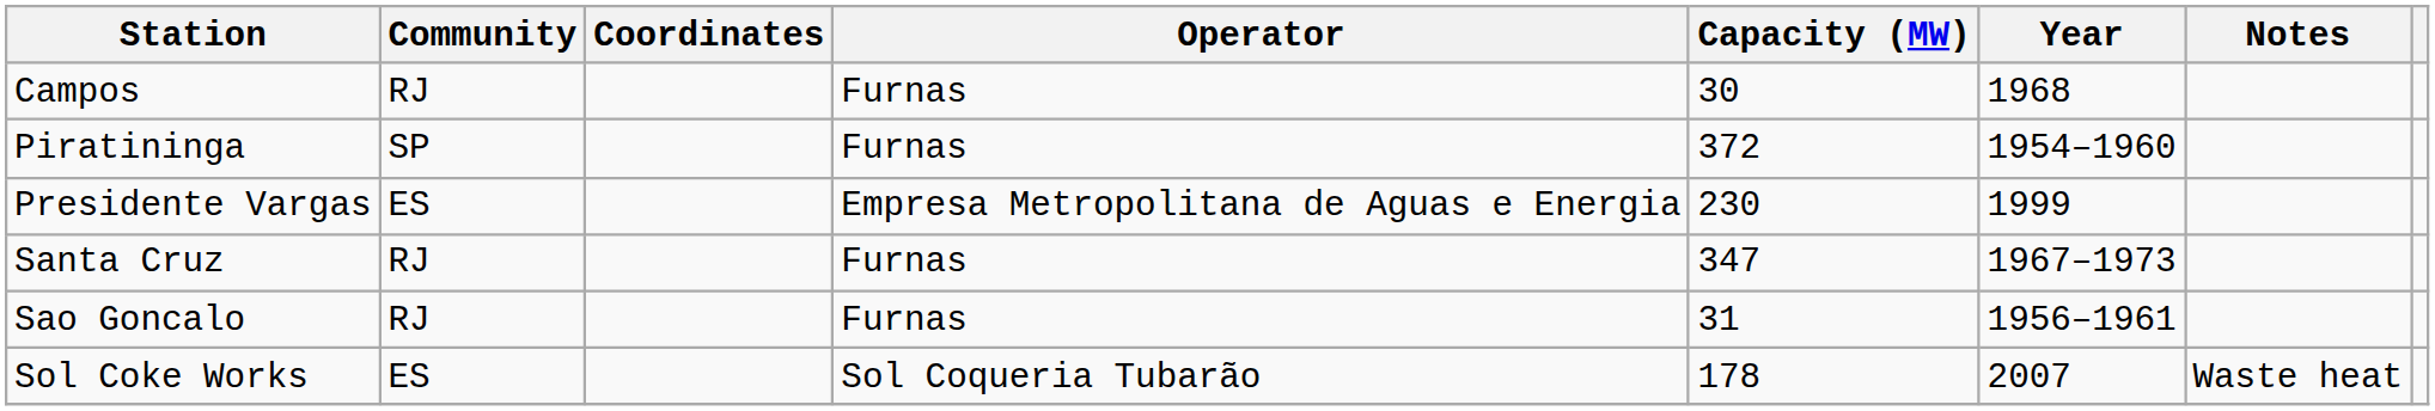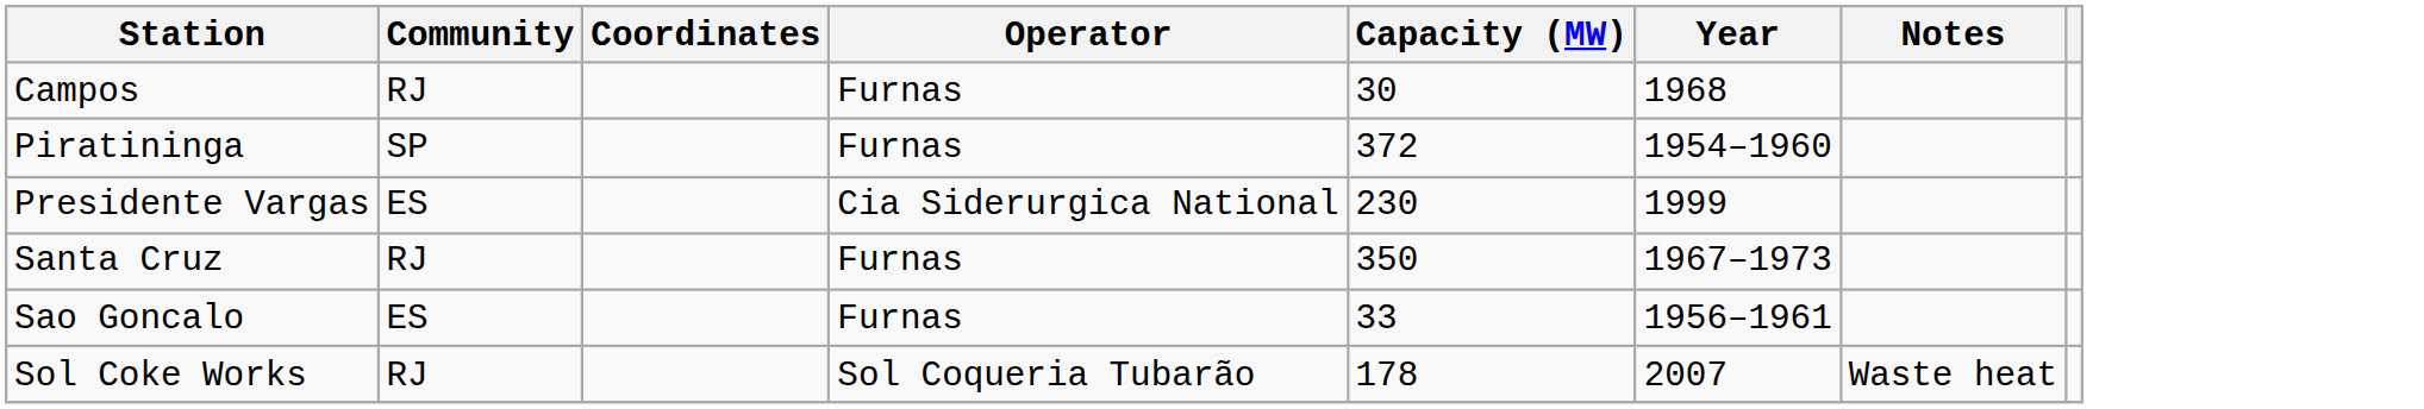Presidente Vargas | Operator: Empresa Metropolitana de Aguas e Energia -> Cia Siderurgica National
Santa Cruz | Capacity (MW): 347 -> 350
Sao Goncalo | Community: RJ -> ES
Sao Goncalo | Capacity (MW): 31 -> 33
Sol Coke Works | Community: ES -> RJ
